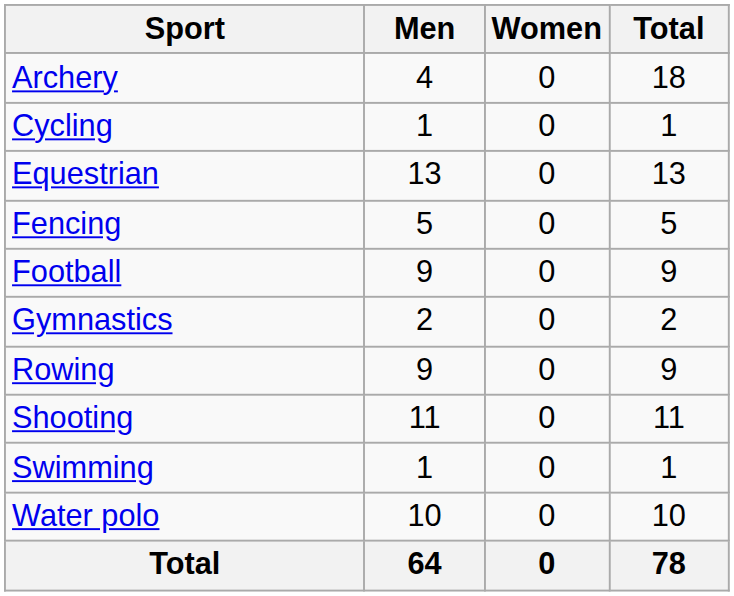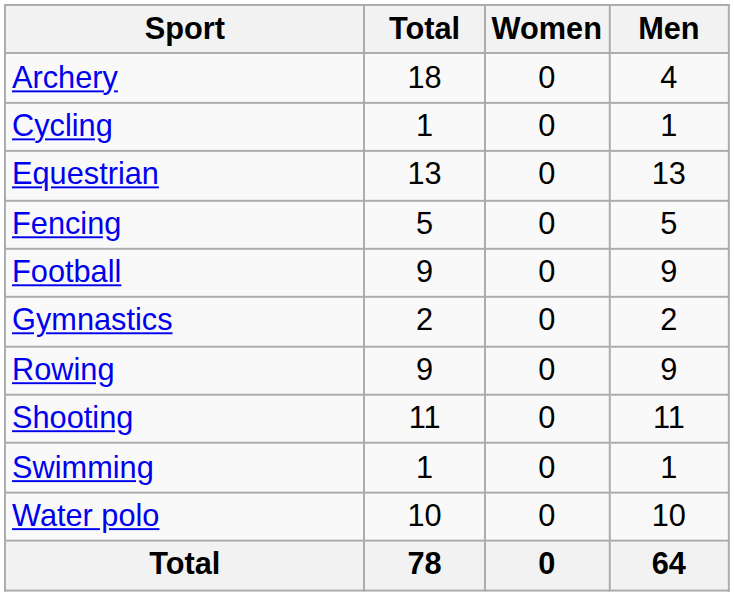columns swapped: Men <-> Total
